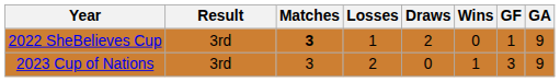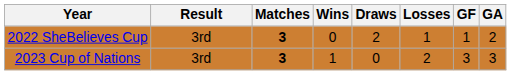columns swapped: Wins <-> Losses
2022 SheBelieves Cup | GA: 9 -> 2
2023 Cup of Nations | Matches: normal -> bold
2023 Cup of Nations | GA: 9 -> 3
